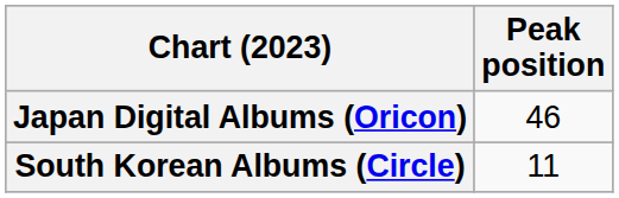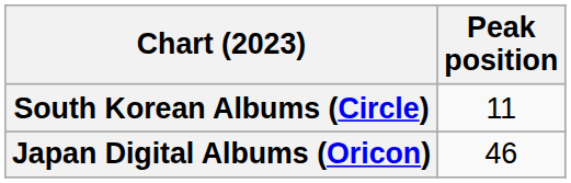rows swapped: Japan Digital Albums (Oricon) <-> South Korean Albums (Circle)
